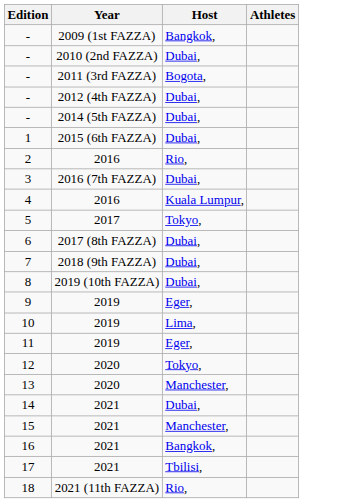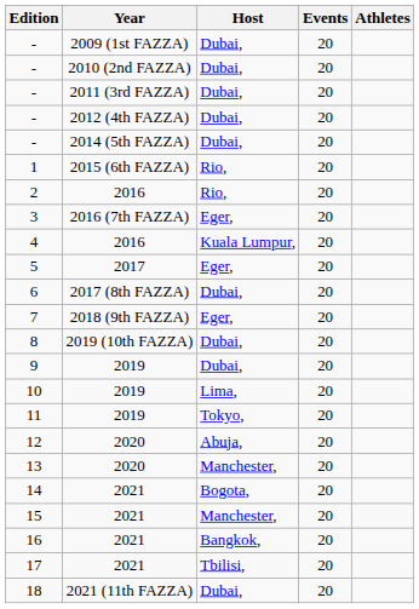+ column: Events | 20 | 20 | 20 | 20 | 20 | 20 | 20 | 20 | 20 | 20 | 20 | 20 | 20 | 20 | 20 | 20 | 20 | 20 | 20 | 20 | 20 | 20 | 20
- / 2009 (1st FAZZA) | Host: Bangkok, -> Dubai,
- / 2011 (3rd FAZZA) | Host: Bogota, -> Dubai,
1 | Host: Dubai, -> Rio,
3 | Host: Dubai, -> Eger,
5 | Host: Tokyo, -> Eger,
7 | Host: Dubai, -> Eger,
9 | Host: Eger, -> Dubai,
11 | Host: Eger, -> Tokyo,
12 | Host: Tokyo, -> Abuja,
14 | Host: Dubai, -> Bogota,
18 | Host: Rio, -> Dubai,
